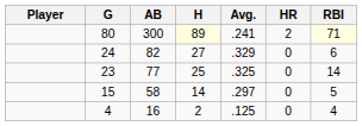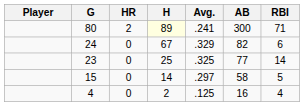columns swapped: AB <-> HR
80 | RBI: lightyellow background -> no background
24 | H: 27 -> 67
